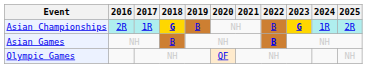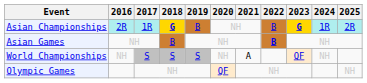+ row: World Championships | NH | S | S | S | NH | A | QF | NH
